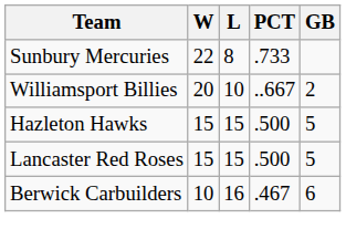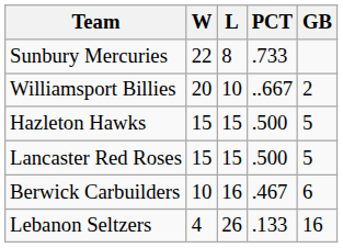+ row: Lebanon Seltzers | 4 | 26 | .133 | 16
